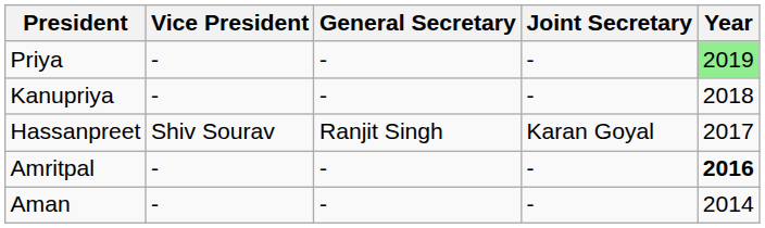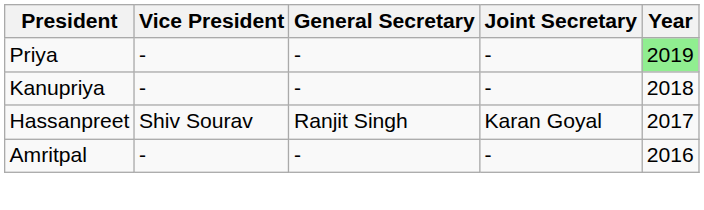Amritpal | Year: bold -> normal
- row: Aman | - | - | - | 2014
